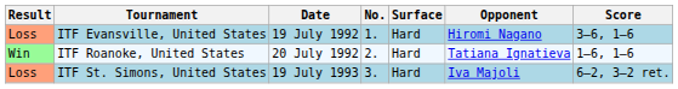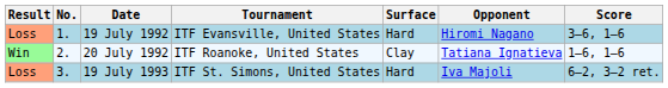columns swapped: No. <-> Tournament
20 July 1992 | Surface: Hard -> Clay
